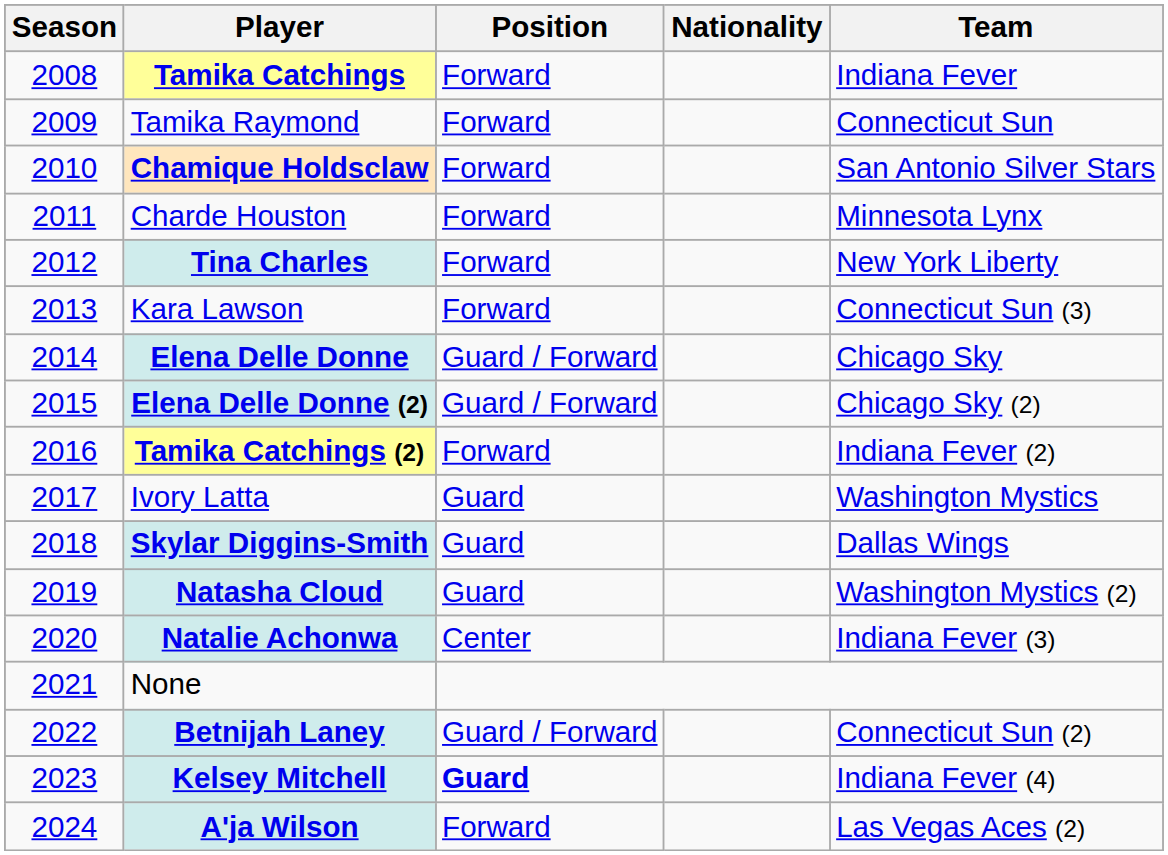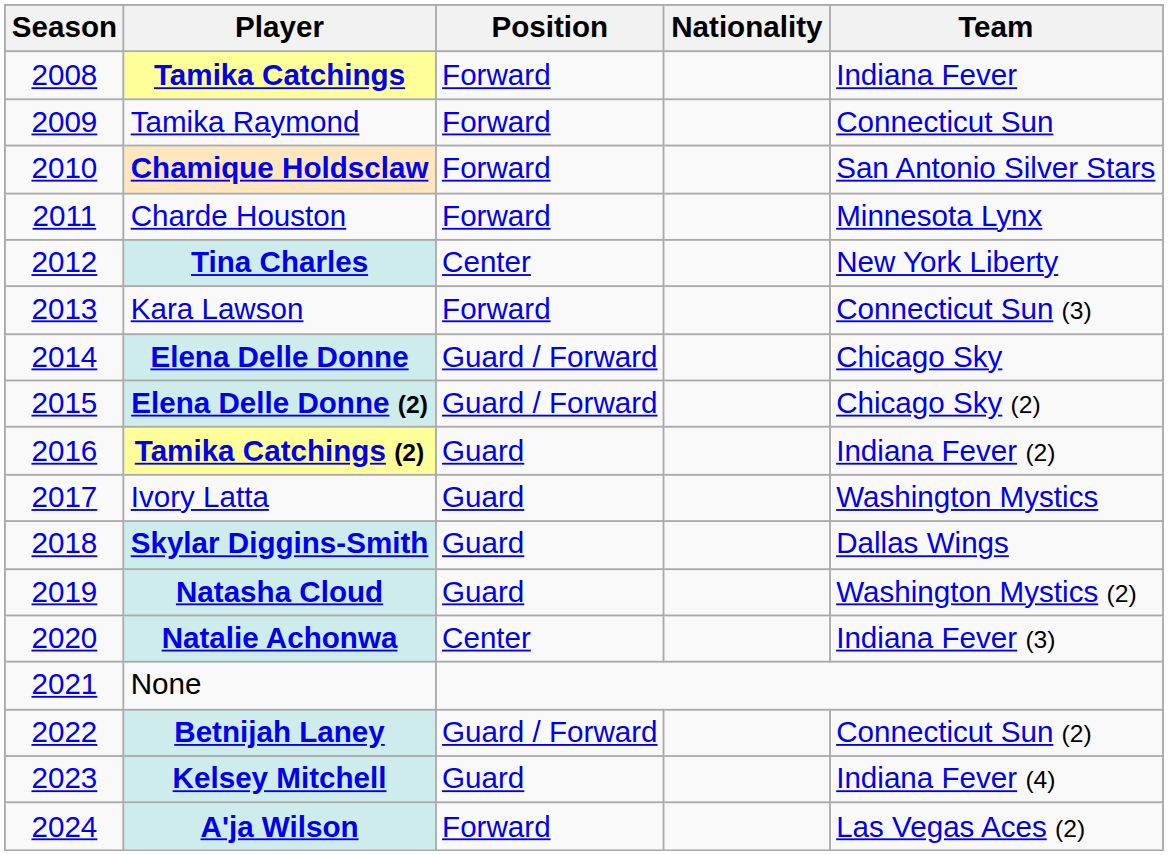Tina Charles | Position: Forward -> Center
Tamika Catchings (2) | Position: Forward -> Guard
Kelsey Mitchell | Position: bold -> normal
